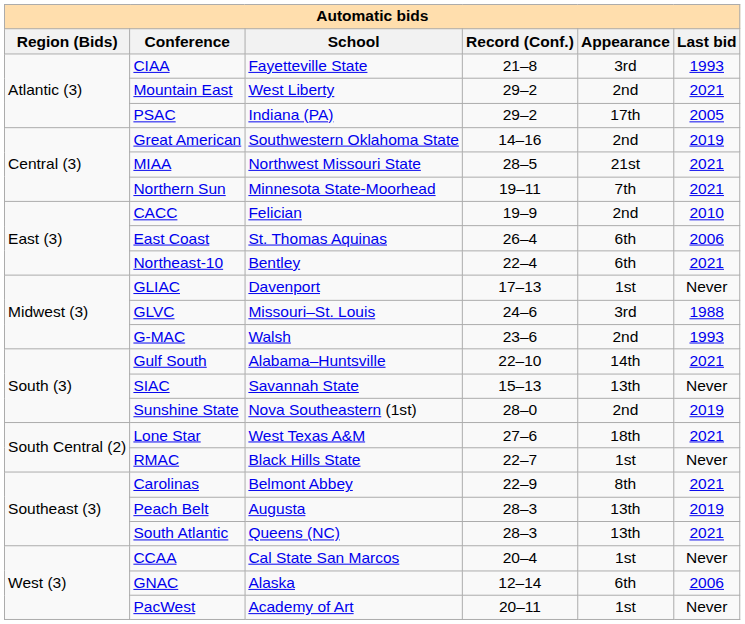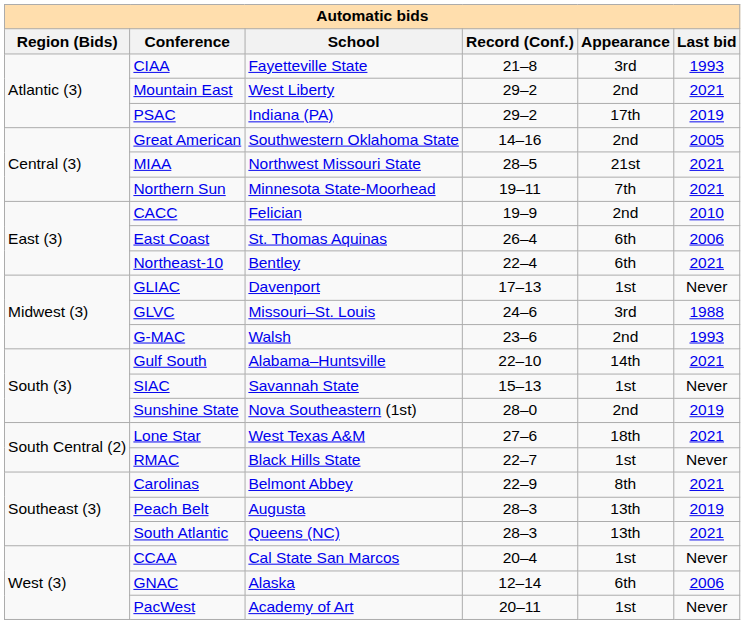PSAC | Last bid: 2005 -> 2019
Great American | Last bid: 2019 -> 2005
SIAC | Appearance: 13th -> 1st
